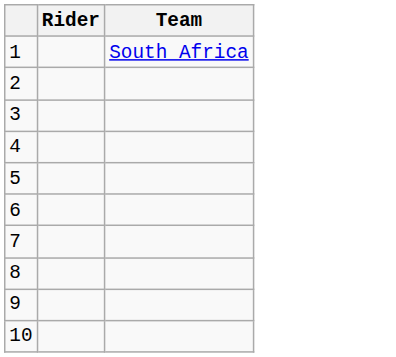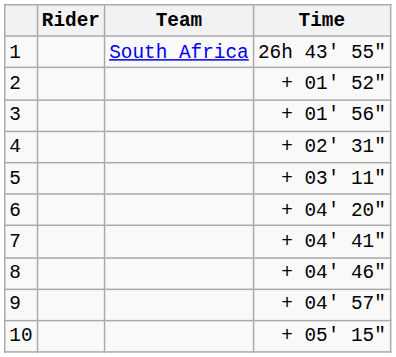+ column: Time | 26h 43' 55" | + 01' 52" | + 01' 56" | + 02' 31" | + 03' 11" | + 04' 20" | + 04' 41" | + 04' 46" | + 04' 57" | + 05' 15"
